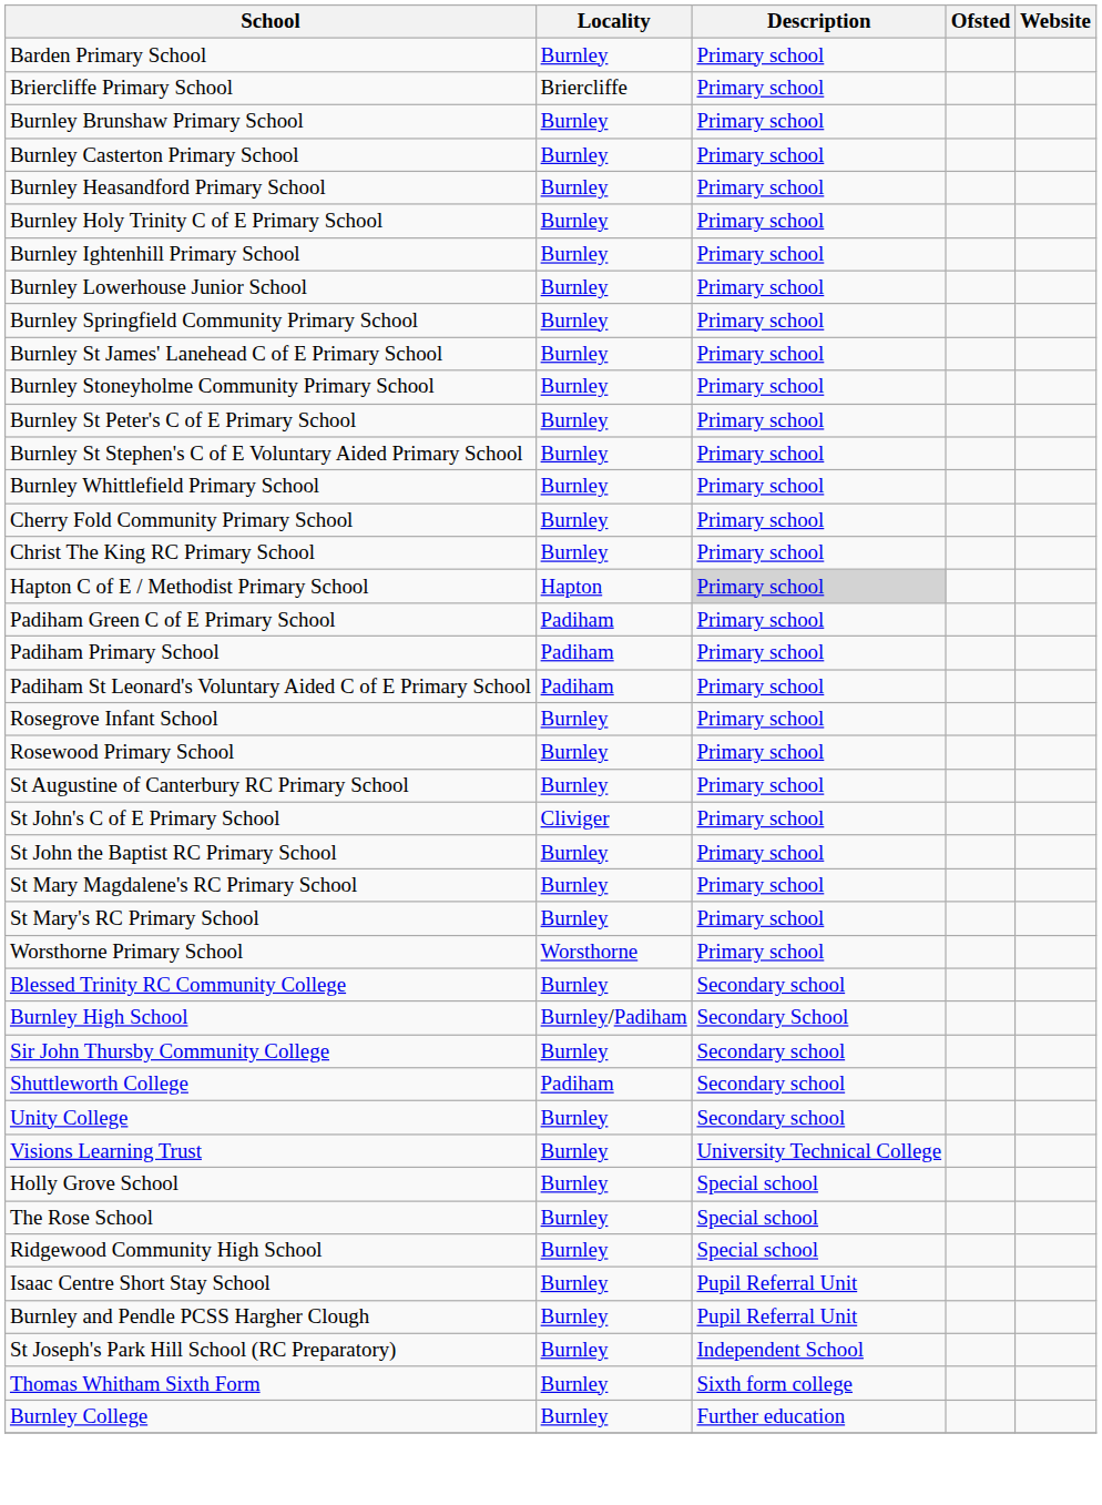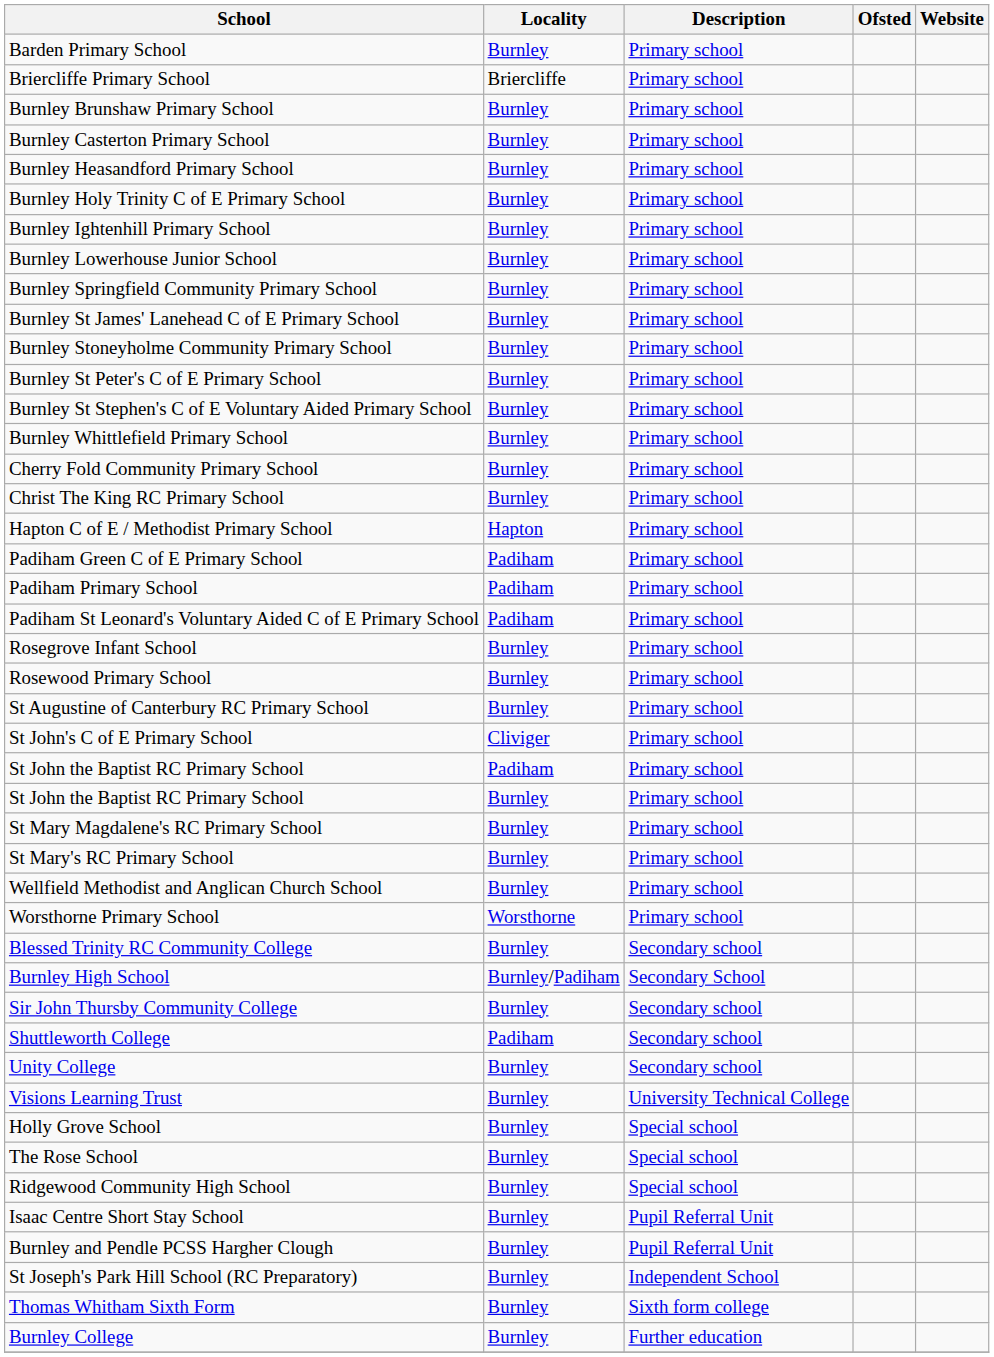Hapton C of E / Methodist Primary School | Description: lightgrey background -> no background
+ row: St John the Baptist RC Primary School | Padiham | Primary school
+ row: Wellfield Methodist and Anglican Church School | Burnley | Primary school
